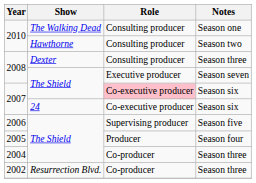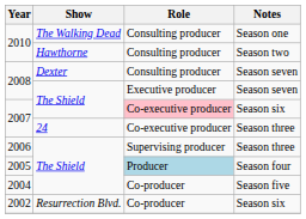2008 / Dexter | Notes: Season three -> Season seven
2007 / 24 | Notes: Season six -> Season three
2006 | Notes: Season five -> Season three
2005 | Role: no background -> lightblue background
2004 | Notes: Season three -> Season five
2002 | Notes: Season three -> Season six
